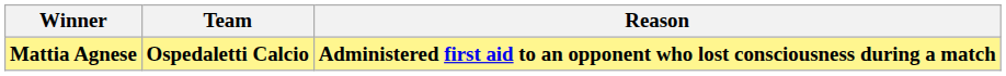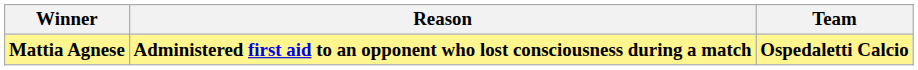columns swapped: Team <-> Reason
